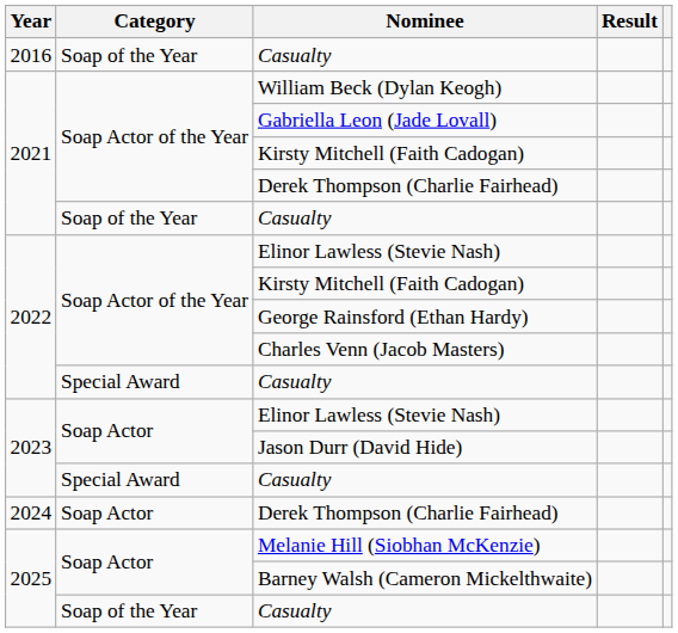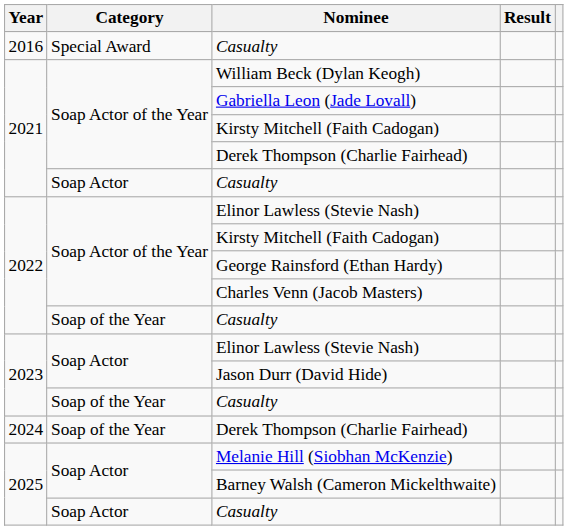2016 / Casualty | Category: Soap of the Year -> Special Award
2021 / Casualty | Category: Soap of the Year -> Soap Actor
2022 / Casualty | Category: Special Award -> Soap of the Year
2023 / Casualty | Category: Special Award -> Soap of the Year
2024 / Derek Thompson (Charlie Fairhead) | Category: Soap Actor -> Soap of the Year
2025 / Casualty | Category: Soap of the Year -> Soap Actor
